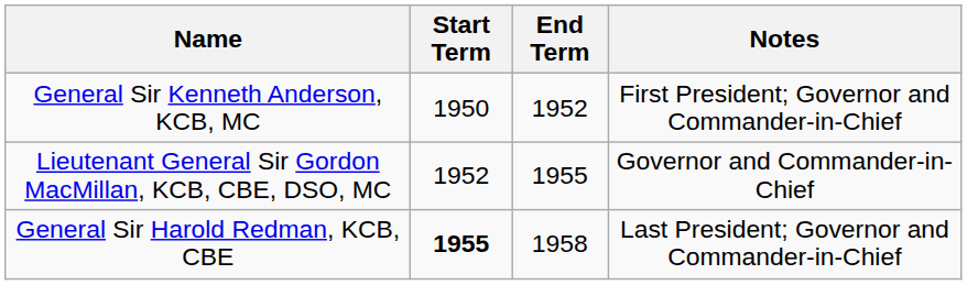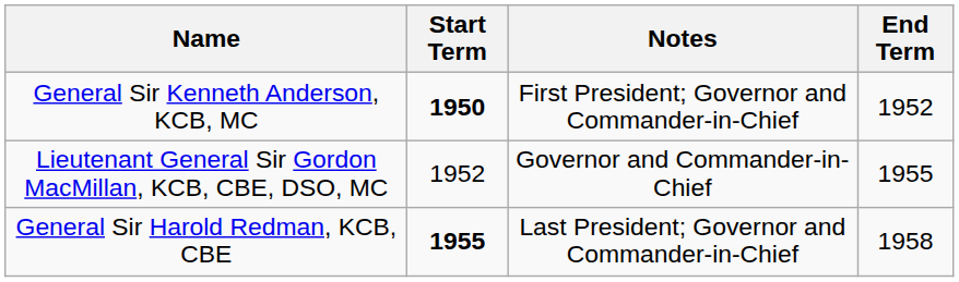columns swapped: End Term <-> Notes
General Sir Kenneth Anderson, KCB, MC | Start Term: normal -> bold
